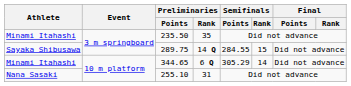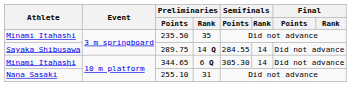289.75 | Semifinals / Rank: 15 -> 14
344.65 | Semifinals / Points: 305.29 -> 305.30
